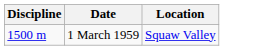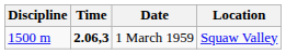+ column: Time | 2.06,3
